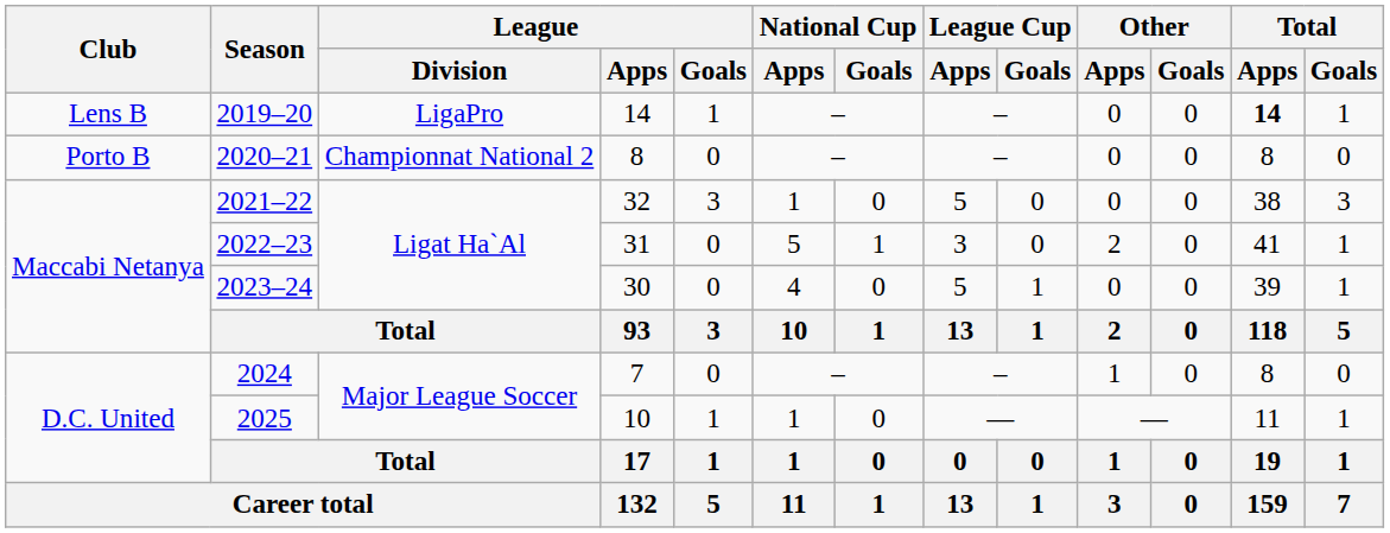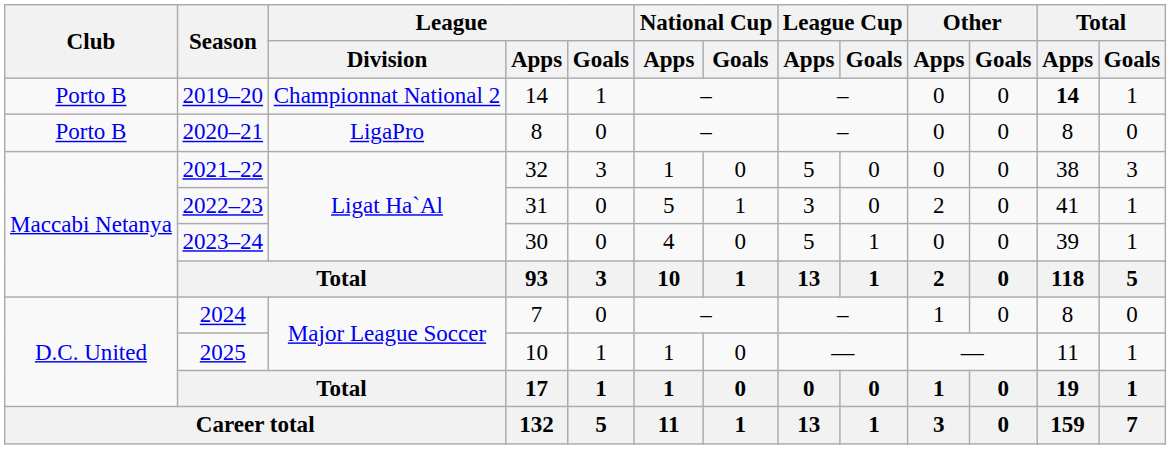2019–20 | Club: Lens B -> Porto B
2019–20 | League / Division: LigaPro -> Championnat National 2
2020–21 | League / Division: Championnat National 2 -> LigaPro
